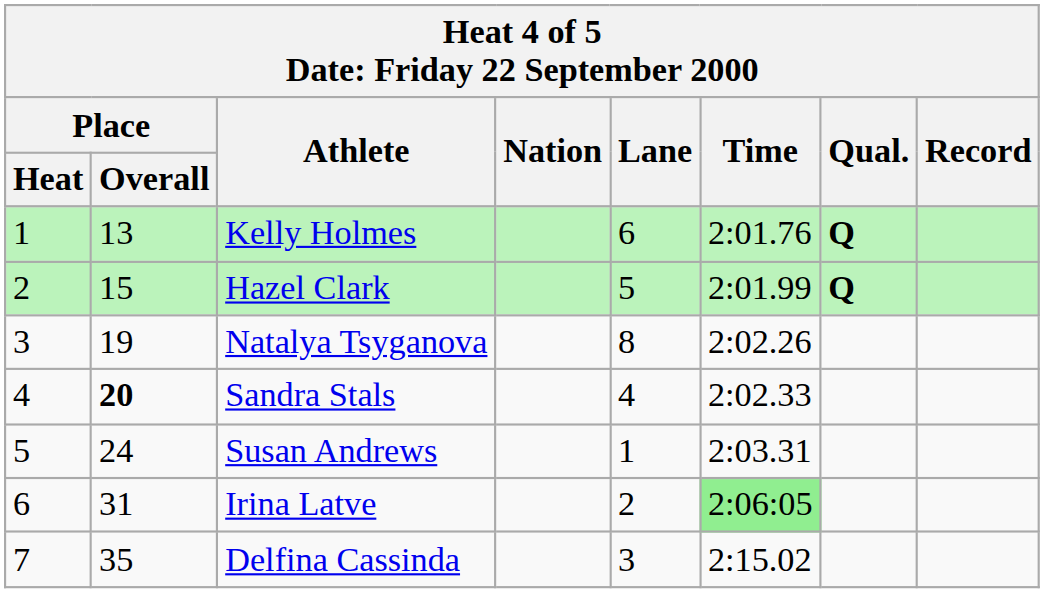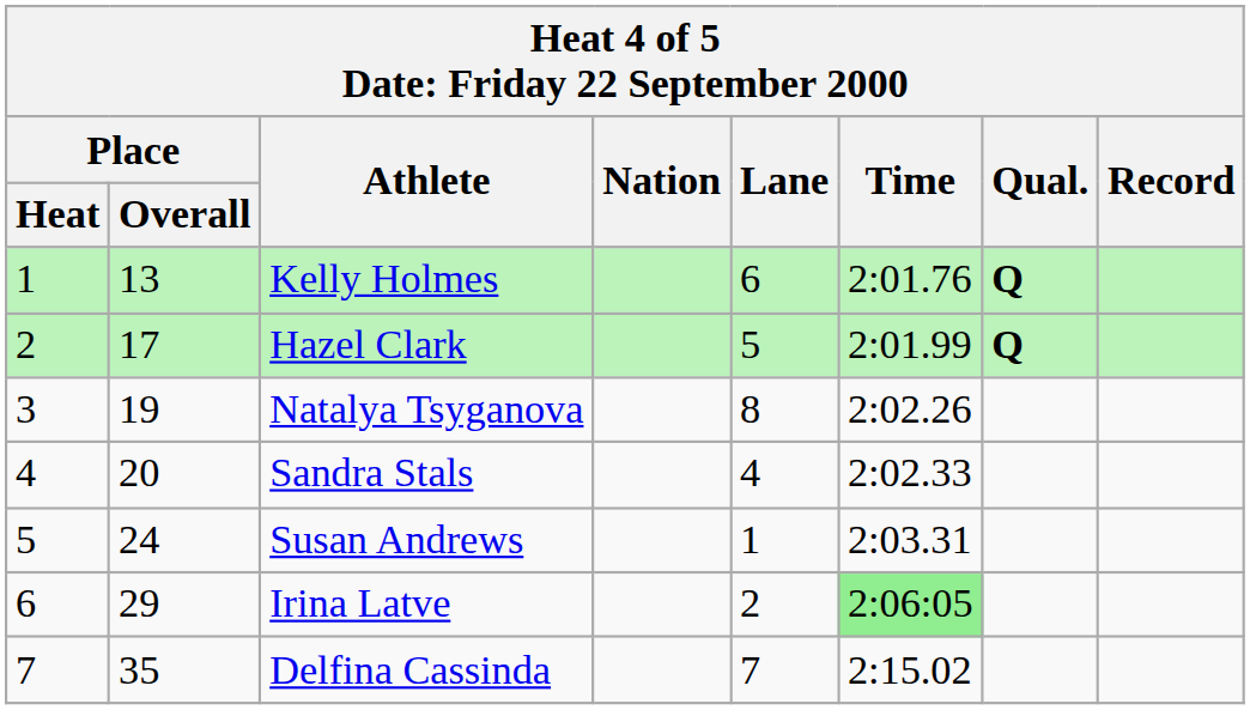Hazel Clark | Place / Overall: 15 -> 17
Sandra Stals | Place / Overall: bold -> normal
Irina Latve | Place / Overall: 31 -> 29
Delfina Cassinda | Lane: 3 -> 7
